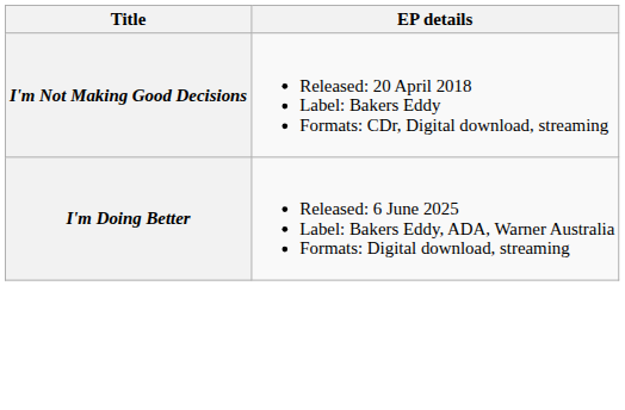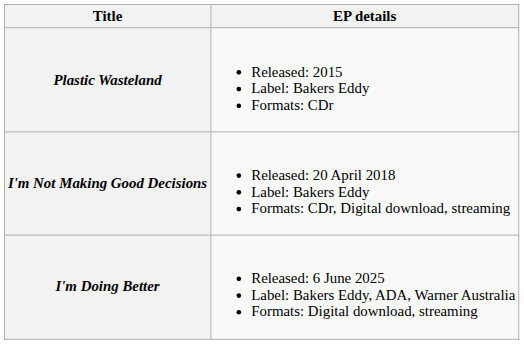+ row: Plastic Wasteland | Released: 2015 Label: Bakers Eddy Formats: CDr
